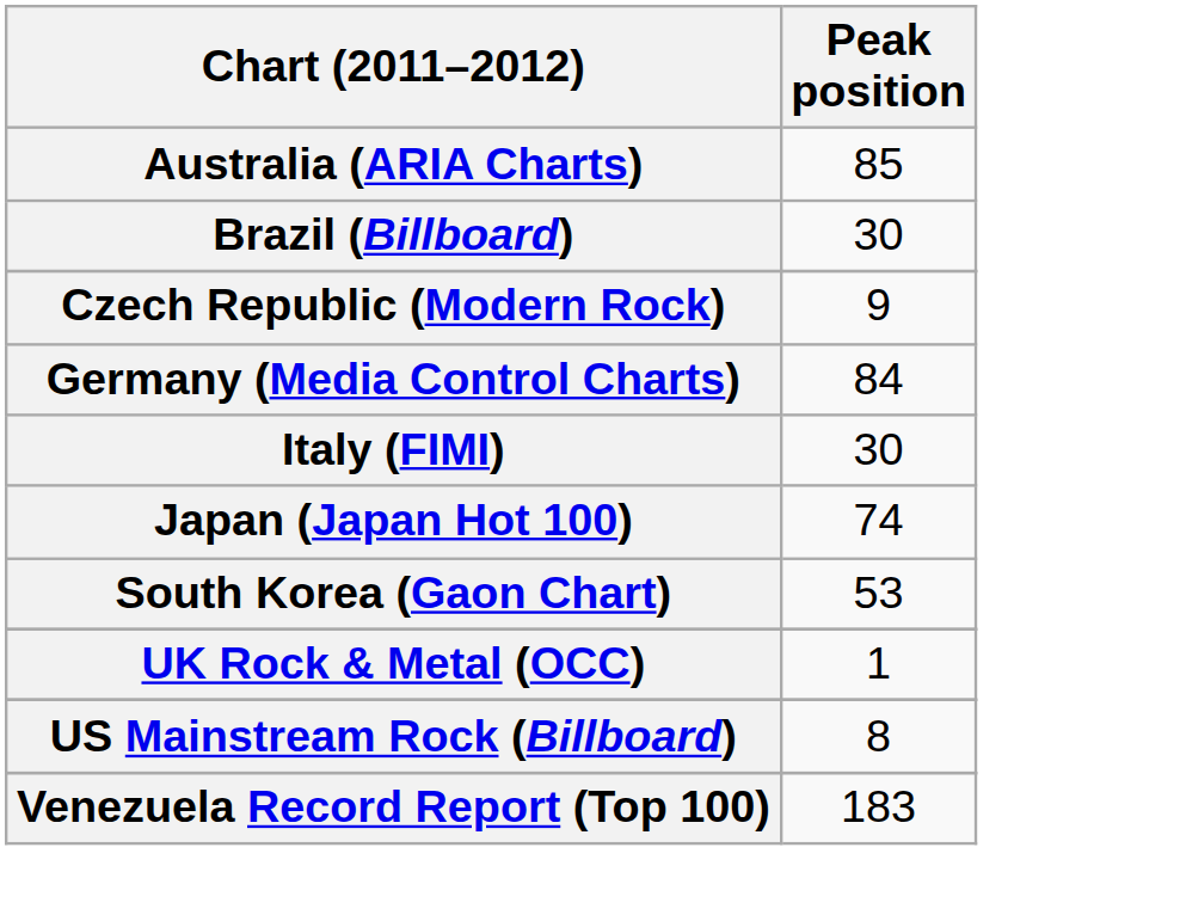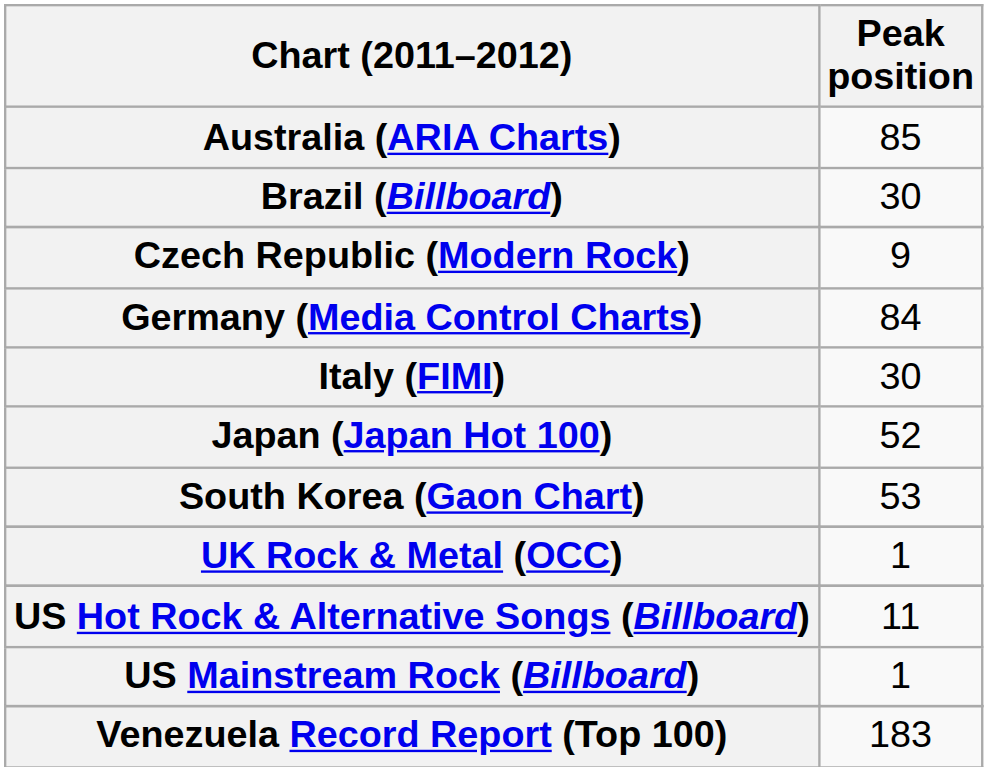Japan (Japan Hot 100) | Peak position: 74 -> 52
+ row: US Hot Rock & Alternative Songs (Billboard) | 11
US Mainstream Rock (Billboard) | Peak position: 8 -> 1
